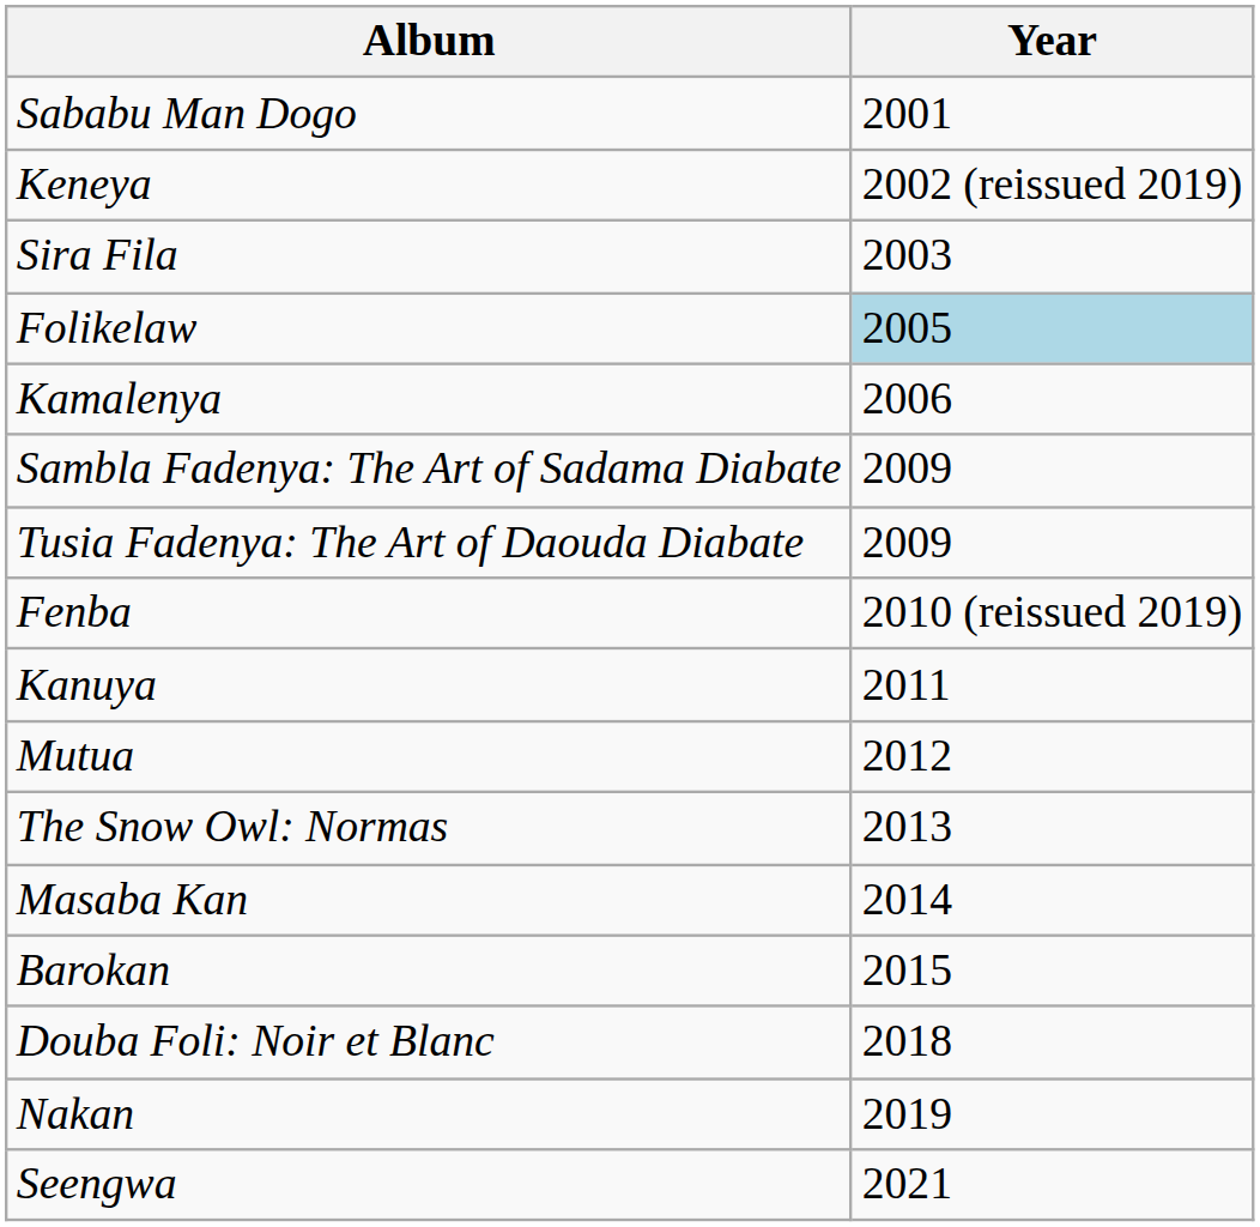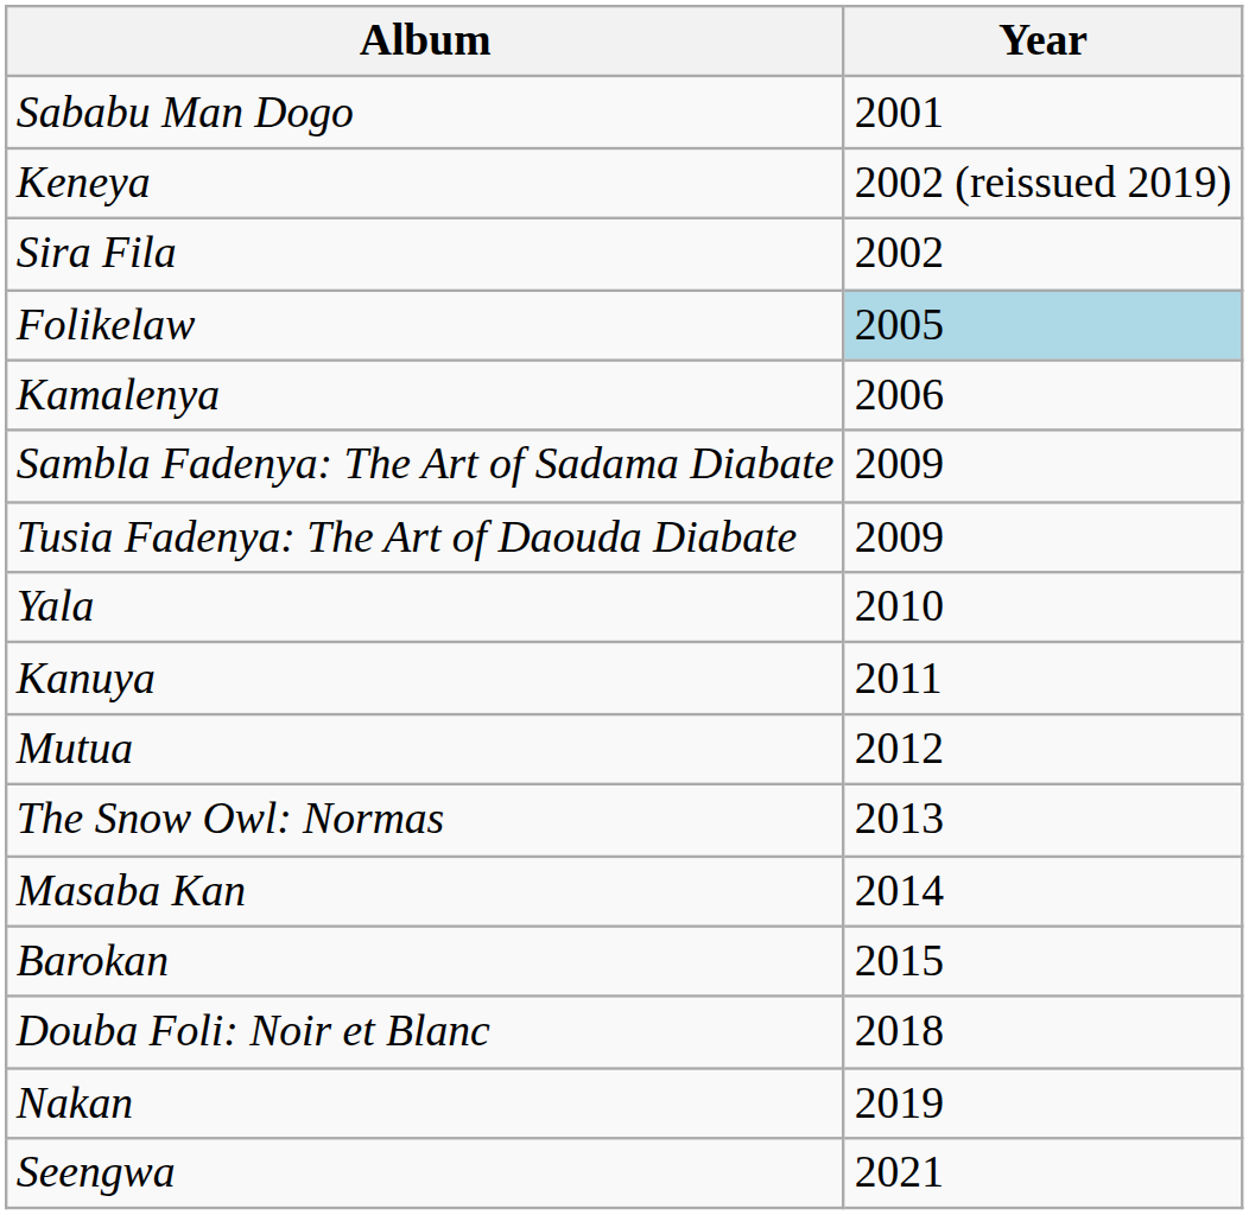Sira Fila | Year: 2003 -> 2002
+ row: Yala | 2010
- row: Fenba | 2010 (reissued 2019)
